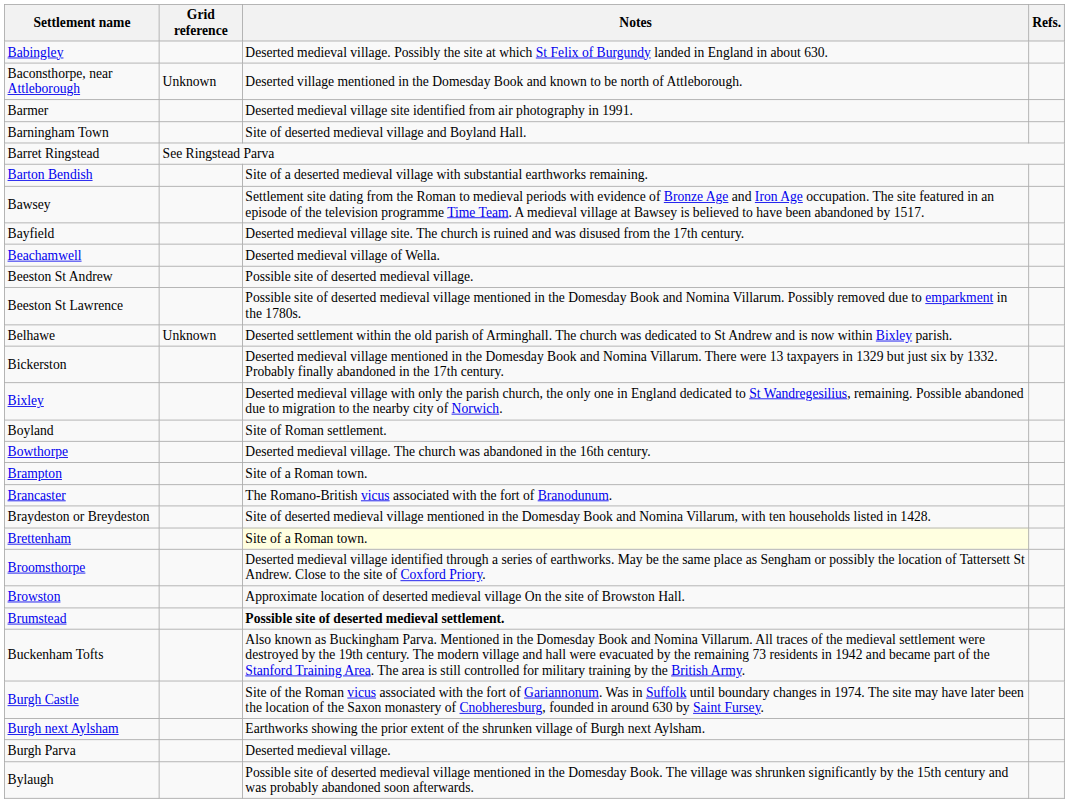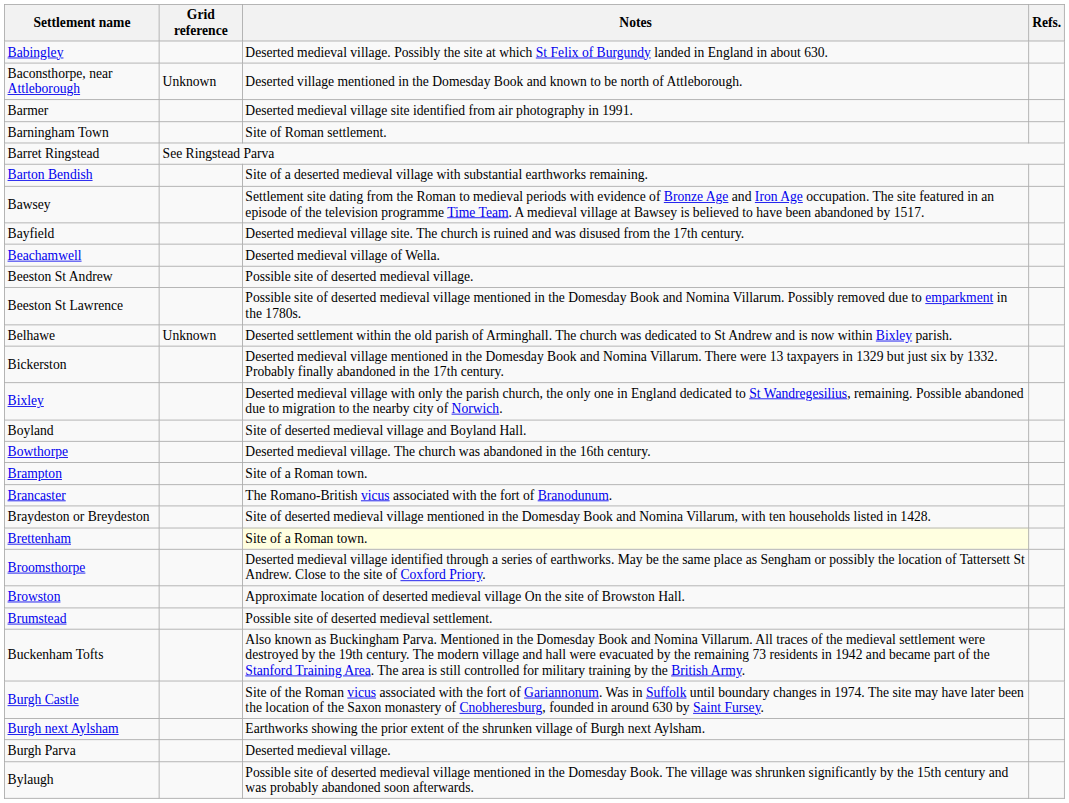Barningham Town | Notes: Site of deserted medieval village and Boyland Hall. -> Site of Roman settlement.
Boyland | Notes: Site of Roman settlement. -> Site of deserted medieval village and Boyland Hall.
Brumstead | Notes: bold -> normal
